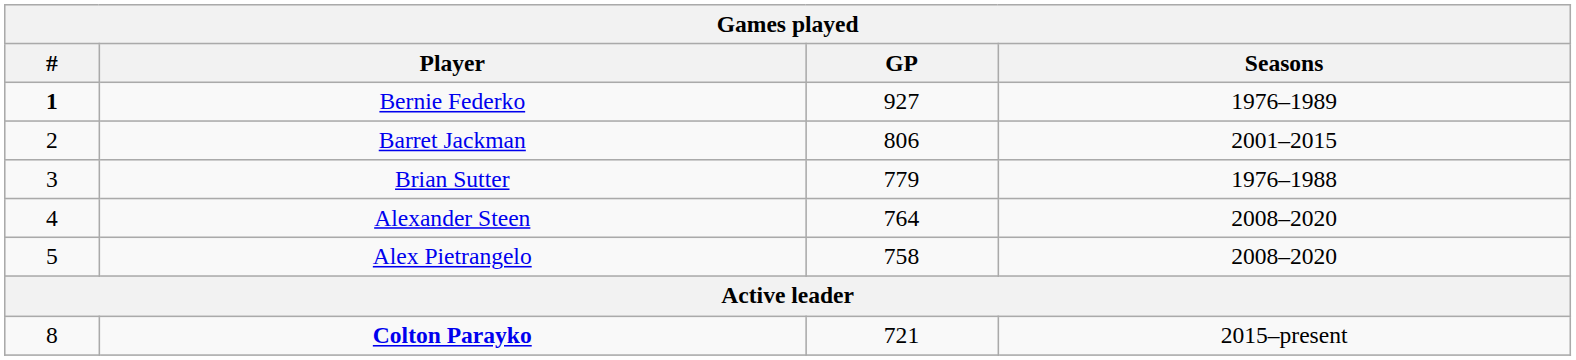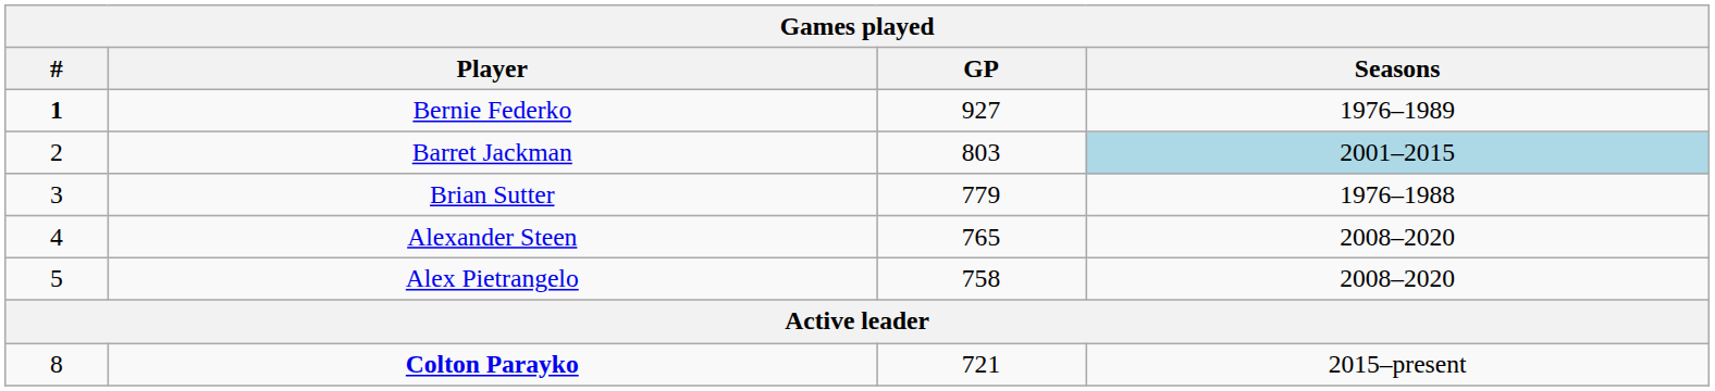Barret Jackman | GP: 806 -> 803
Barret Jackman | Seasons: no background -> lightblue background
Alexander Steen | GP: 764 -> 765
